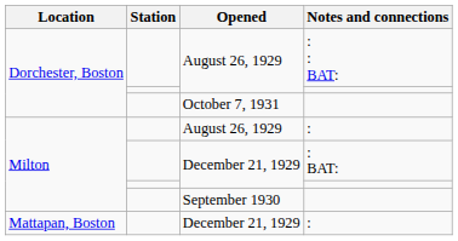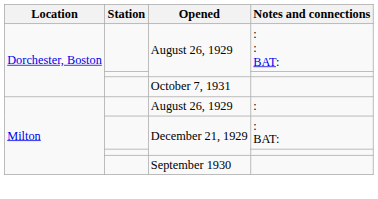- row: Mattapan, Boston | December 21, 1929 | :
